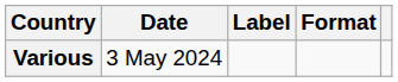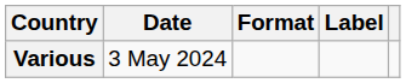columns swapped: Format <-> Label
